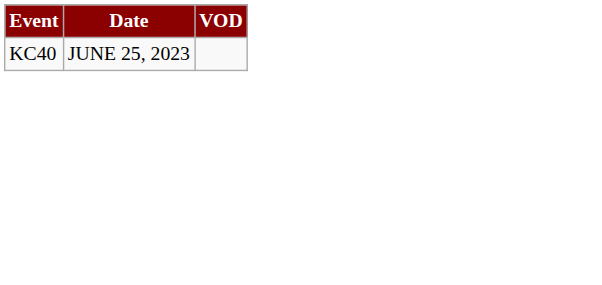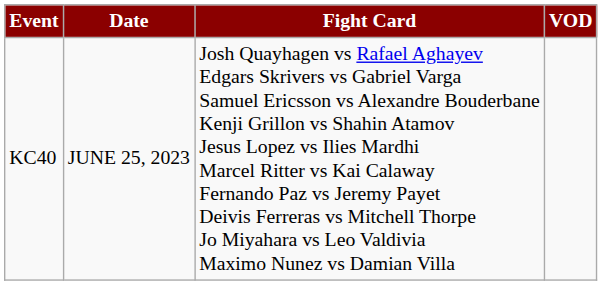+ column: Fight Card | Josh Quayhagen vs Rafael Aghayev Edgars Skrivers vs Gabriel Varga Samuel Ericsson vs Alexandre Bouderbane Kenji Grillon vs Shahin Atamov Jesus Lopez vs Ilies Mardhi Marcel Ritter vs Kai Calaway Fernando Paz vs Jeremy Payet Deivis Ferreras vs Mitchell Thorpe Jo Miyahara vs Leo Valdivia Maximo Nunez vs Damian Villa
